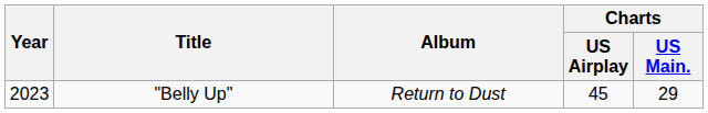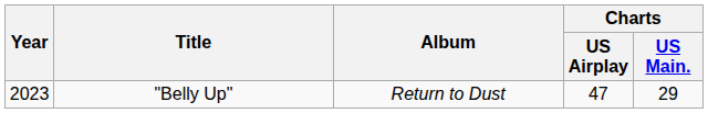"Belly Up" | Charts / US Airplay: 45 -> 47
